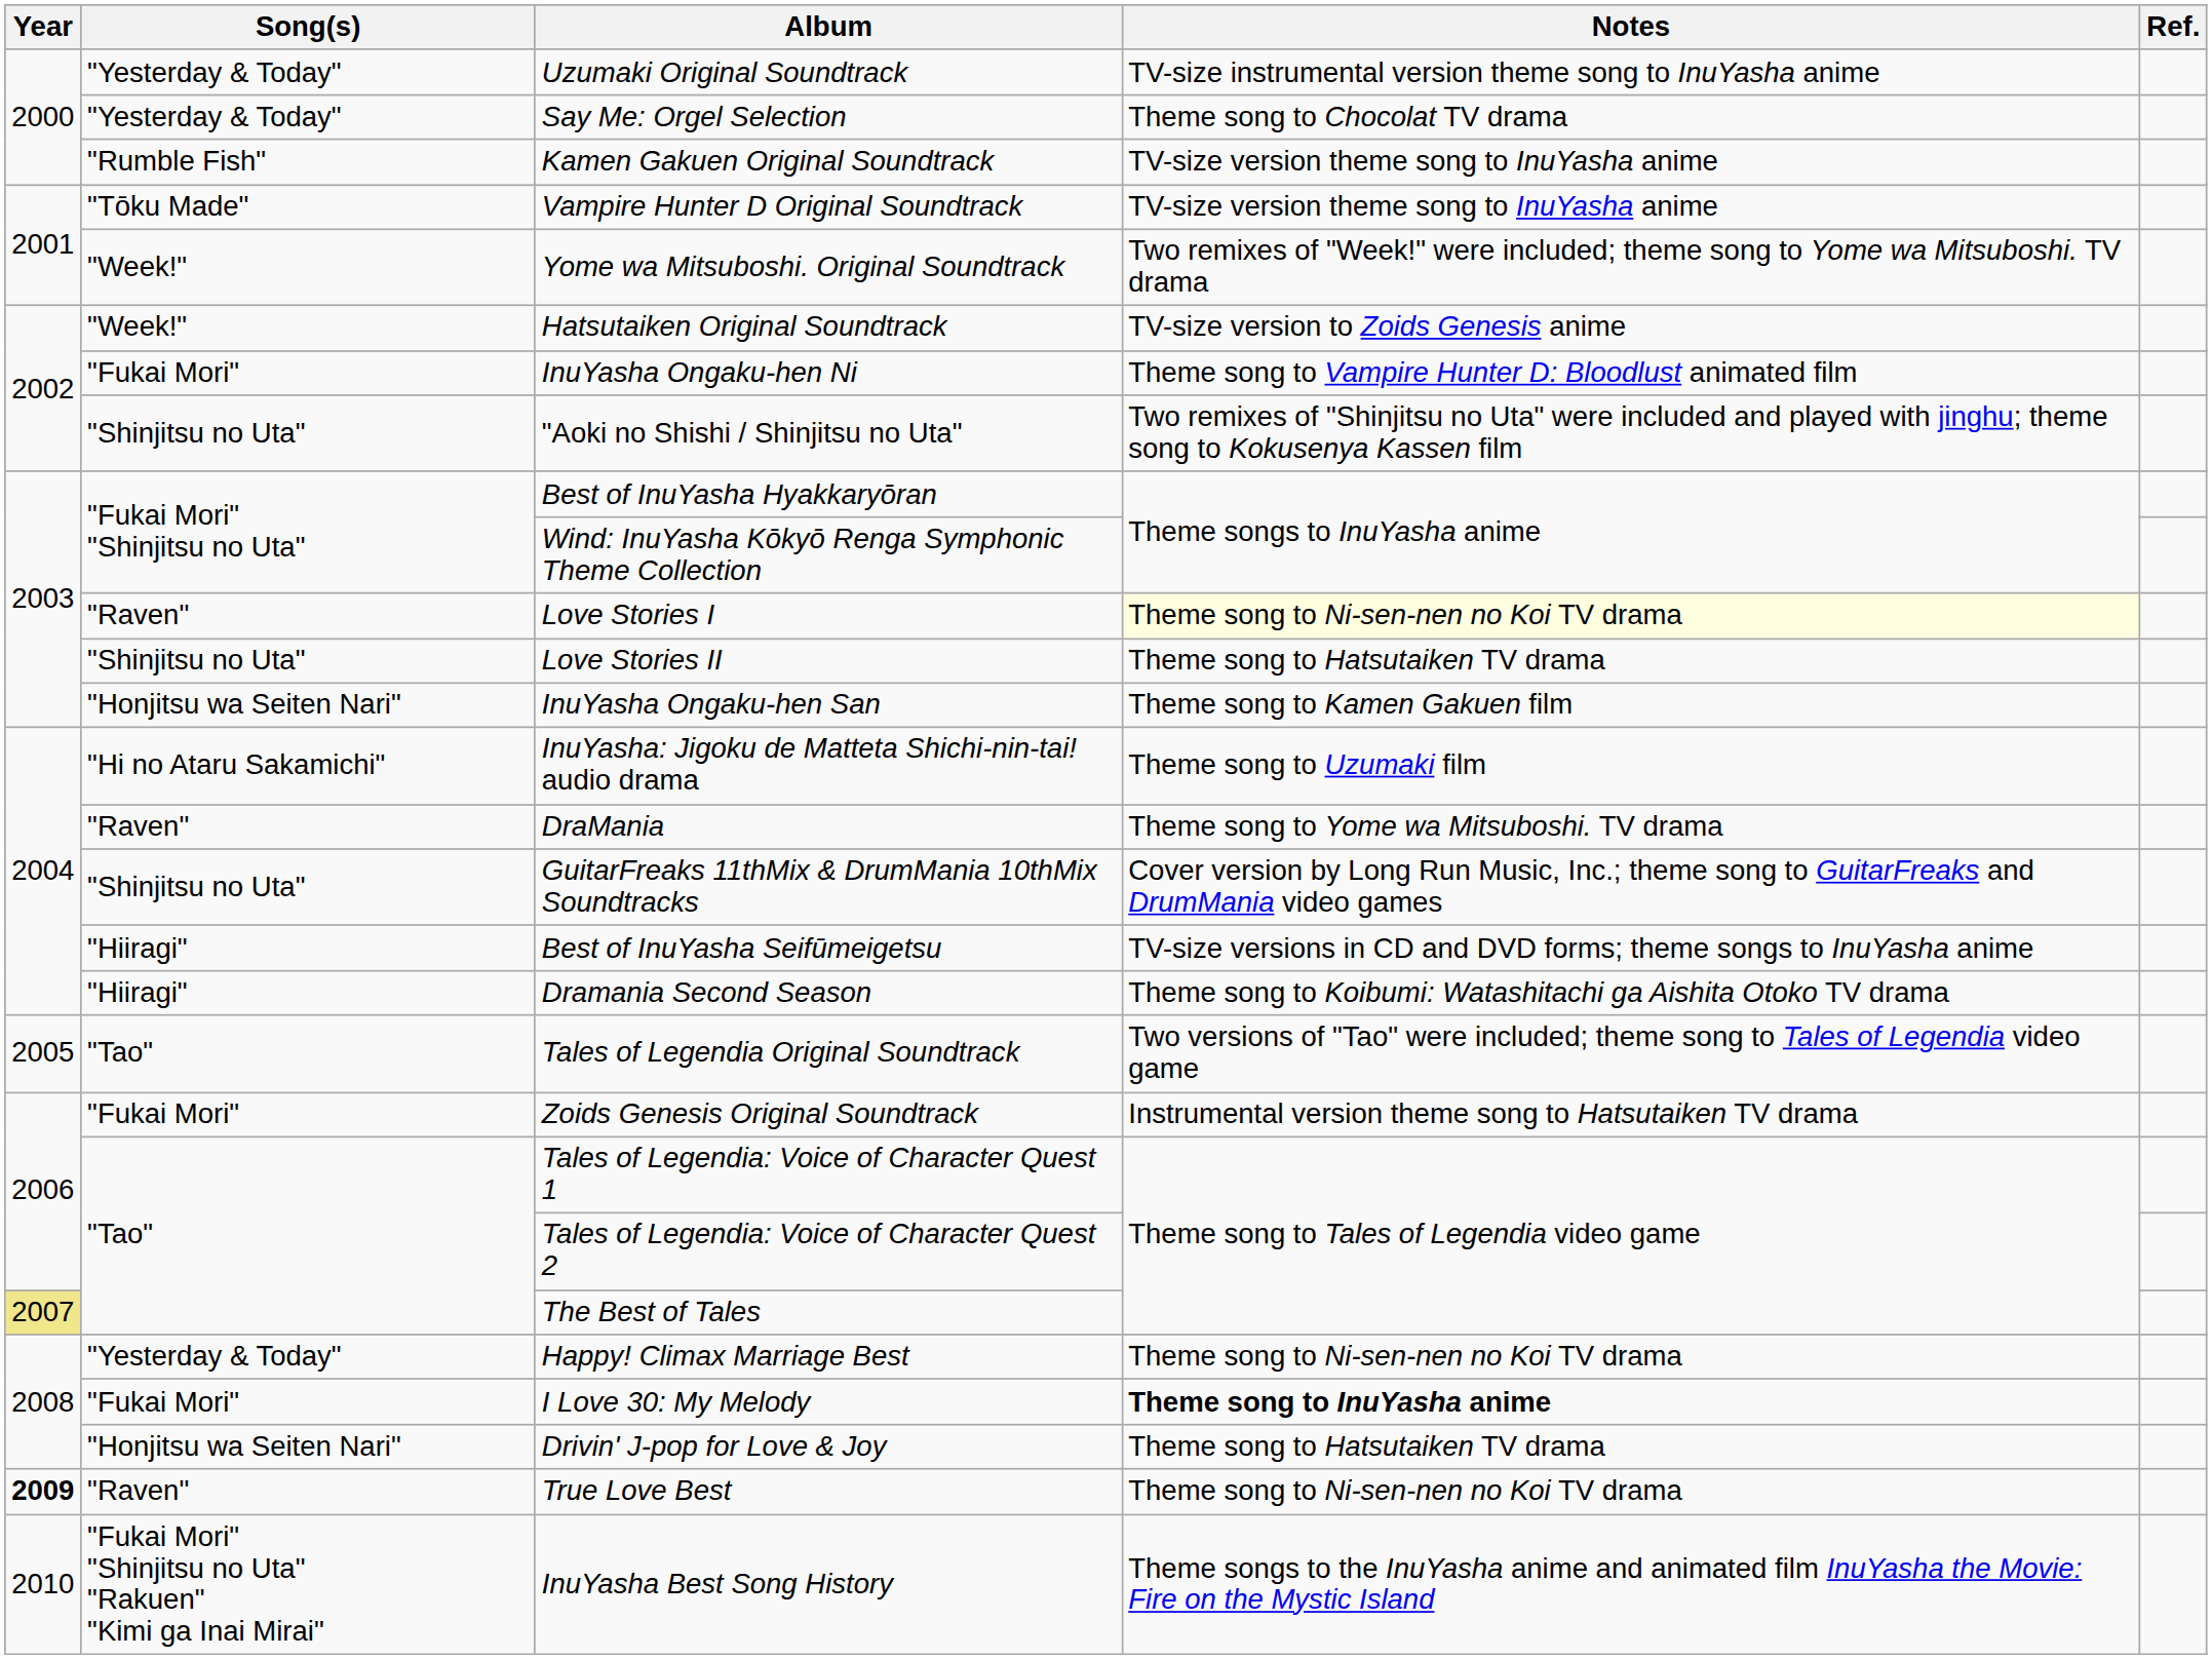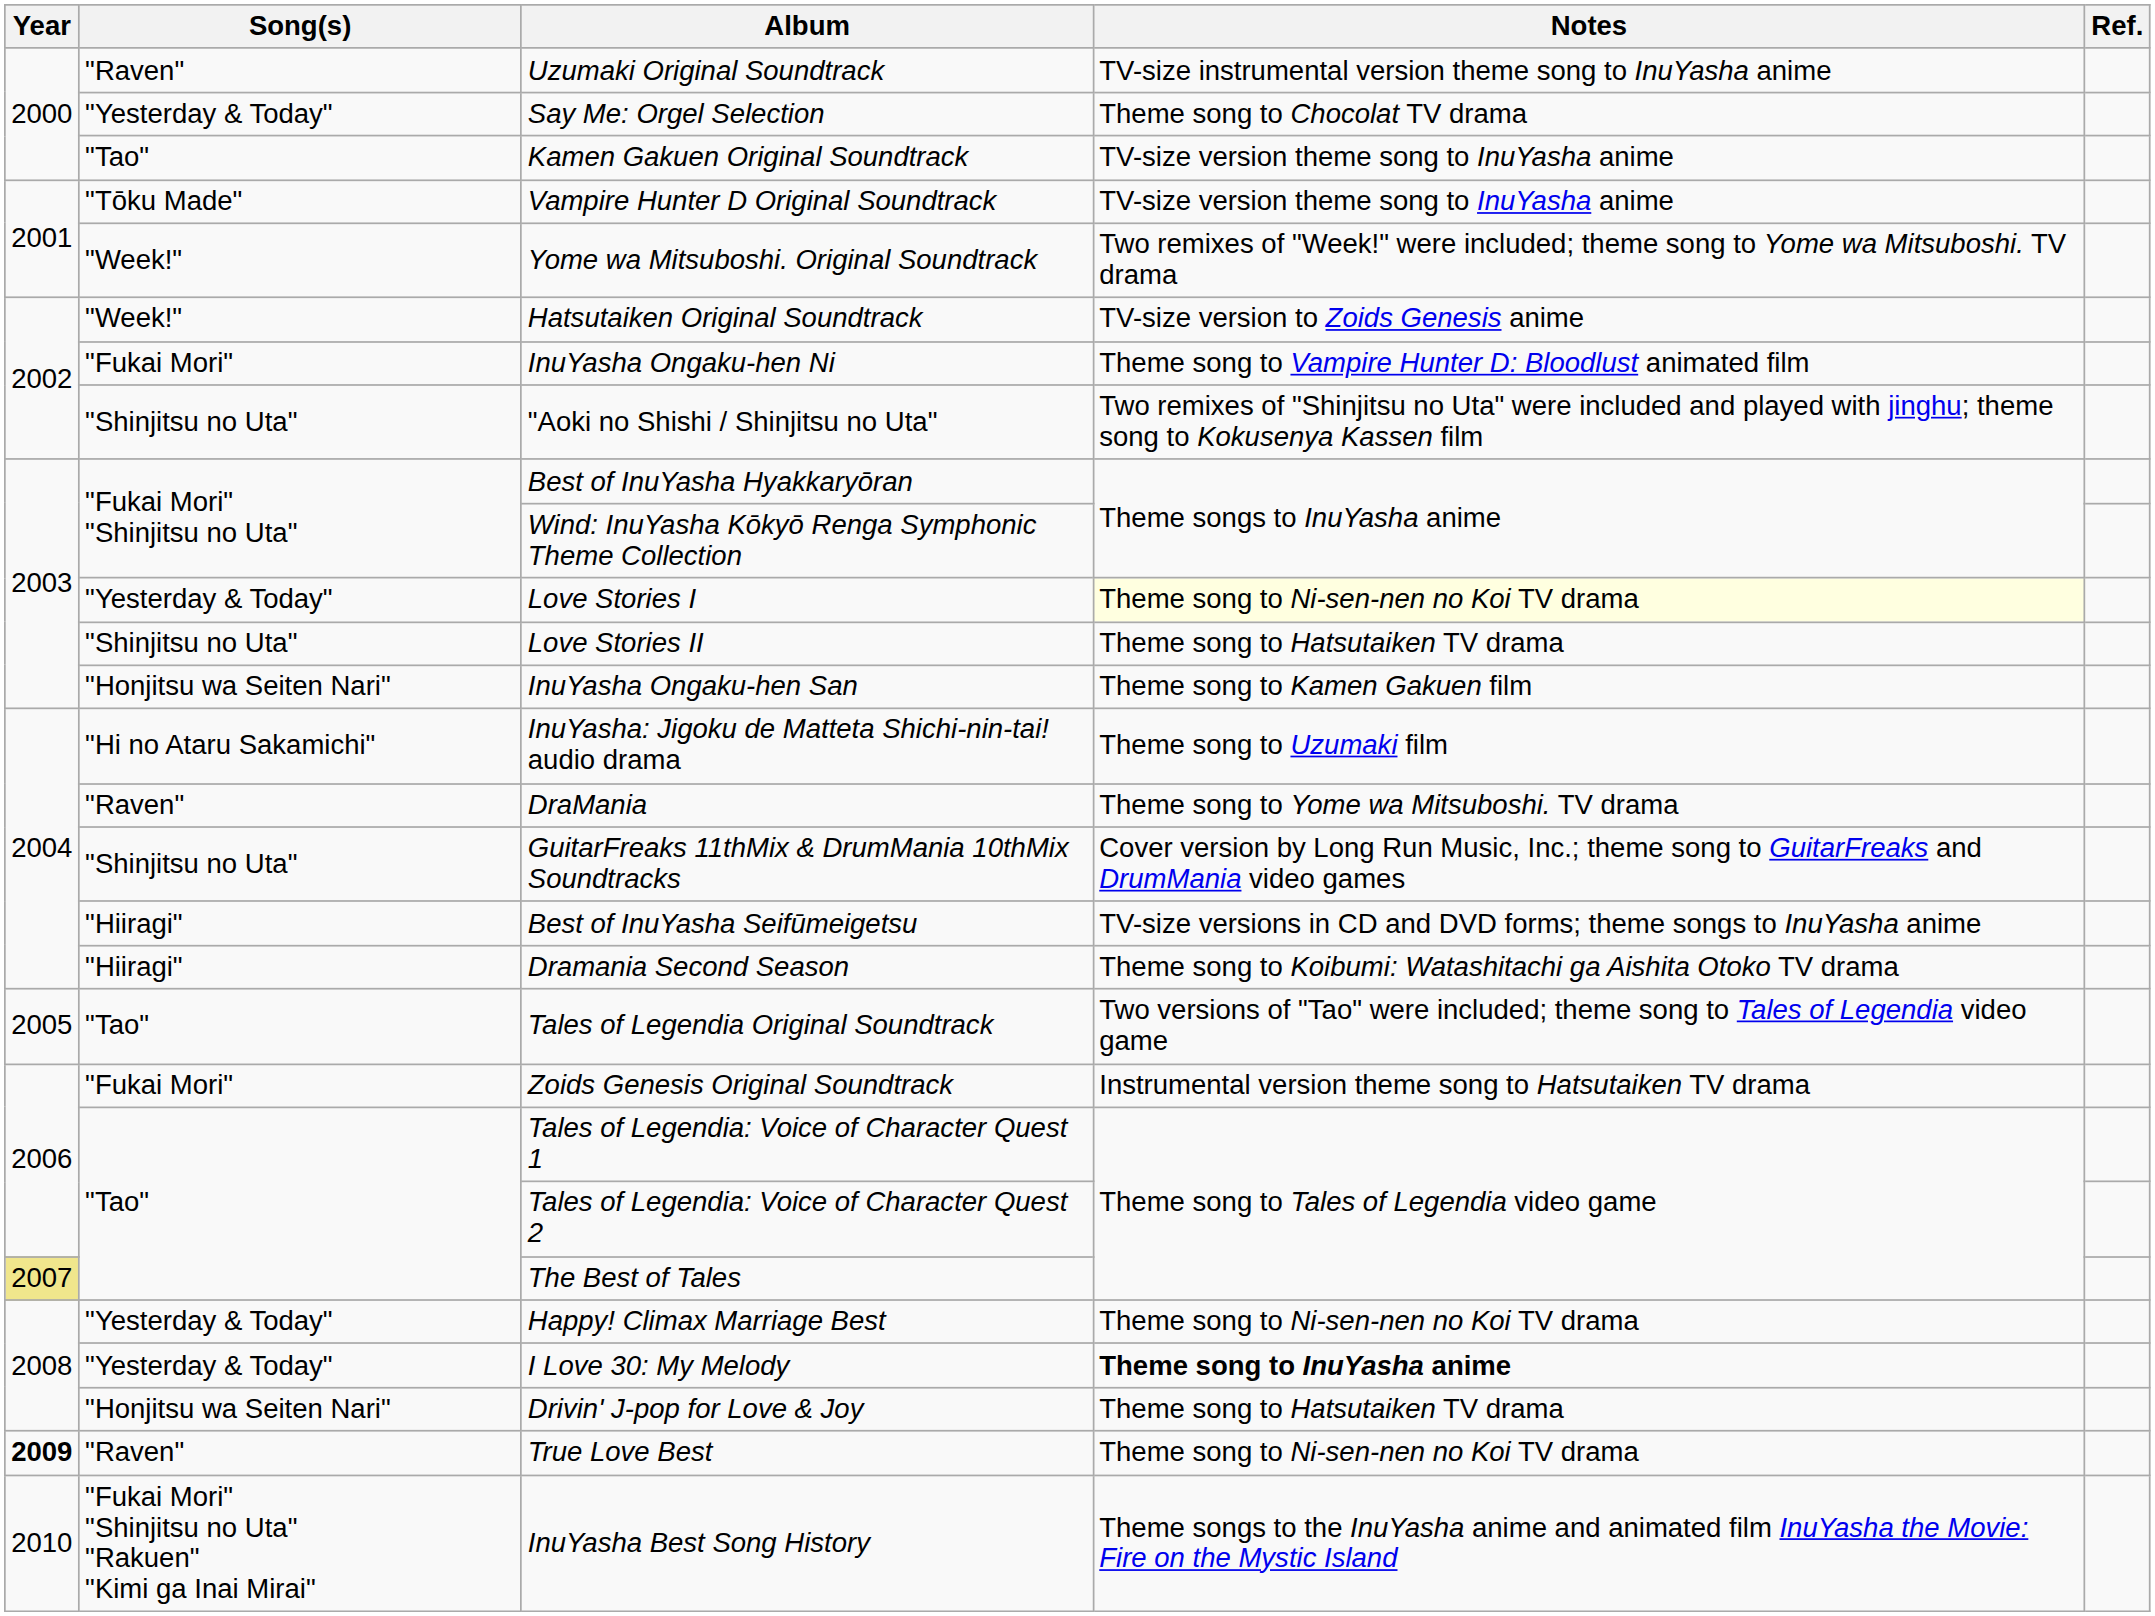Uzumaki Original Soundtrack | Song(s): "Yesterday & Today" -> "Raven"
Kamen Gakuen Original Soundtrack | Song(s): "Rumble Fish" -> "Tao"
Love Stories I | Song(s): "Raven" -> "Yesterday & Today"
I Love 30: My Melody | Song(s): "Fukai Mori" -> "Yesterday & Today"
